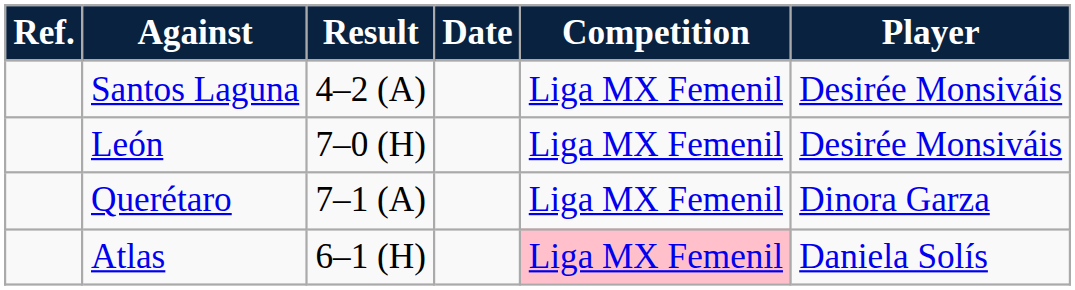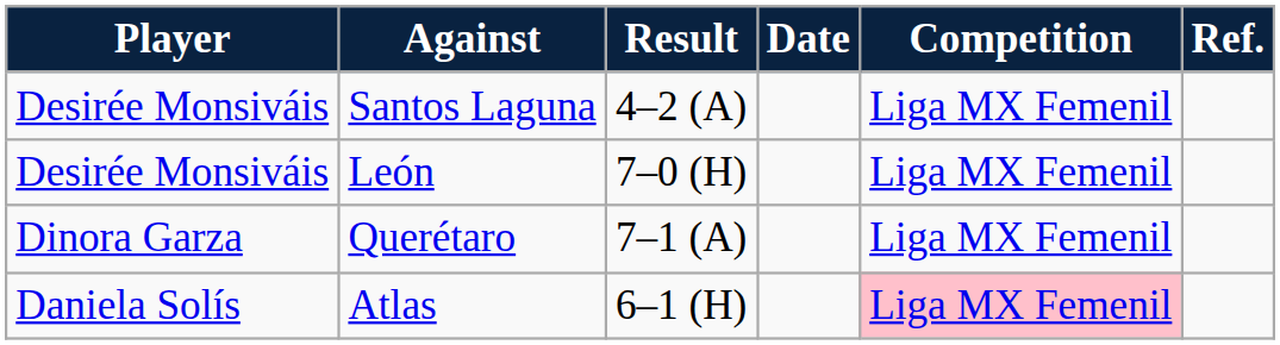columns swapped: Player <-> Ref.
